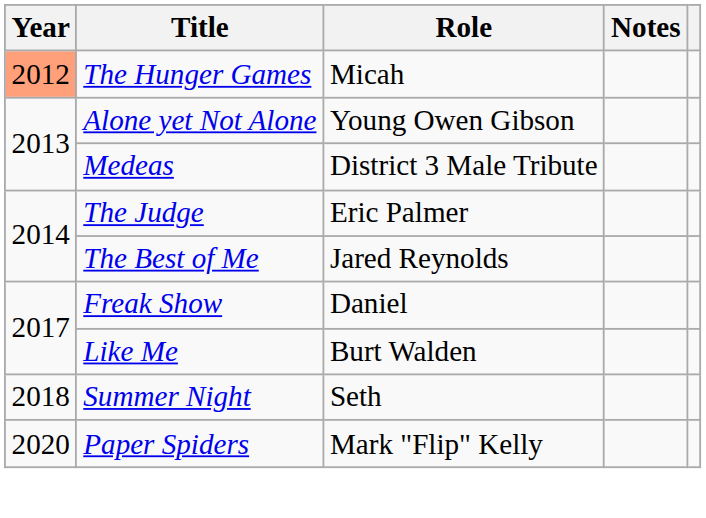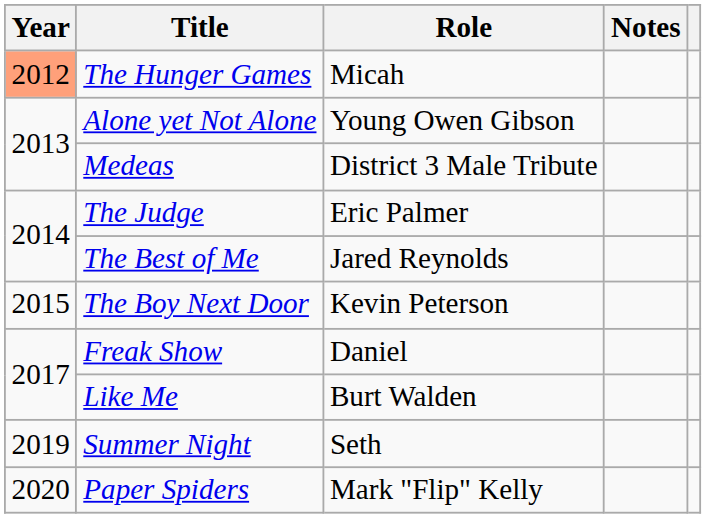+ row: 2015 | The Boy Next Door | Kevin Peterson
Summer Night | Year: 2018 -> 2019
